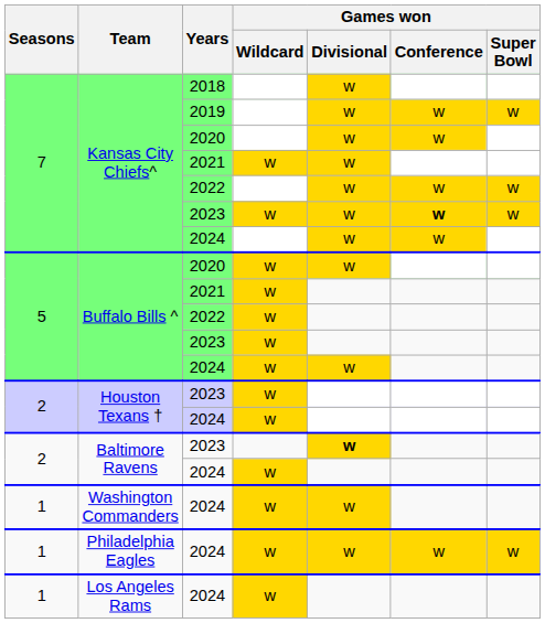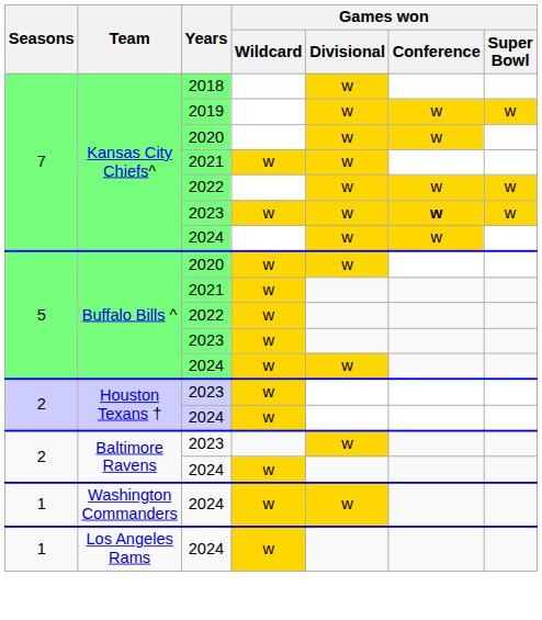Baltimore Ravens / 2023 | Games won / Divisional: bold -> normal
- row: 1 | Philadelphia Eagles | 2024 | w | w | w | w
